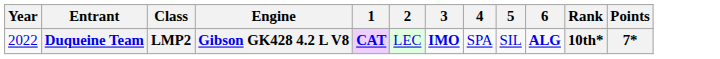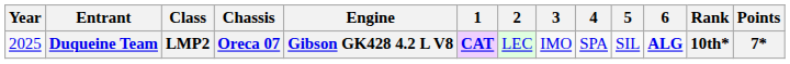+ column: Chassis | Oreca 07
Duqueine Team | Year: 2022 -> 2025
Duqueine Team | 3: bold -> normal
